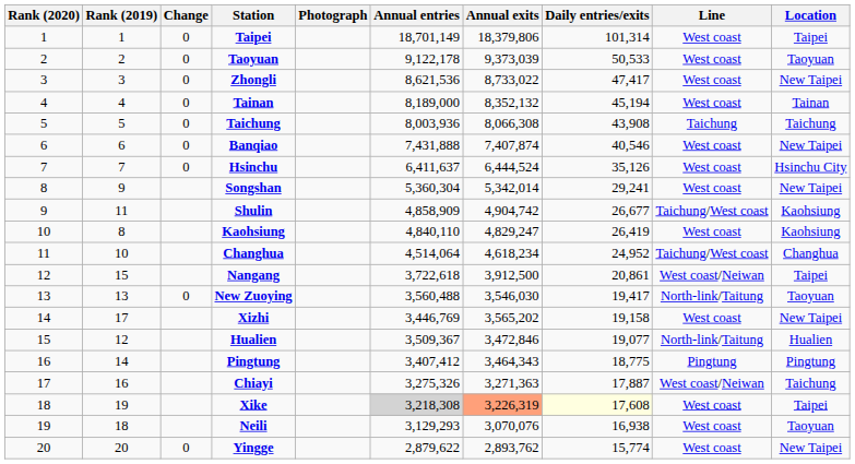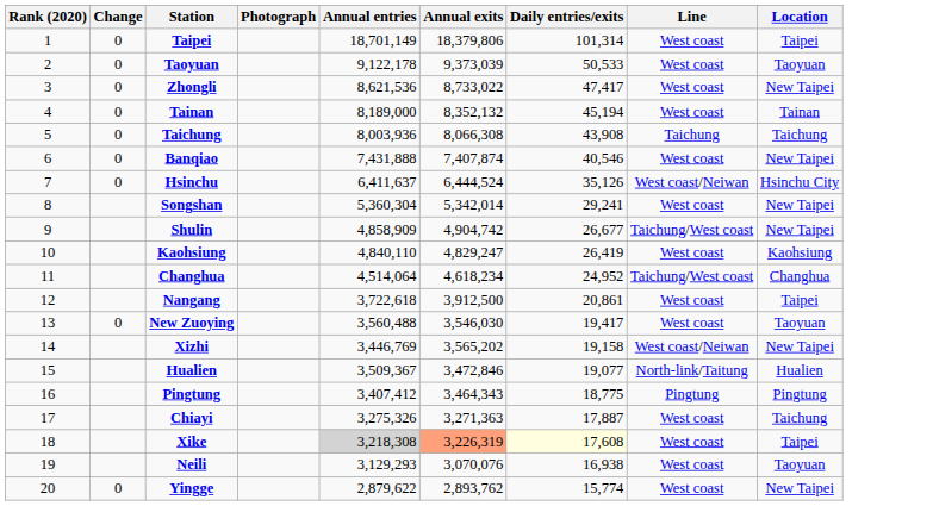- column: Rank (2019) | 1 | 2 | 3 | 4 | 5 | 6 | 7 | 9 | 11 | 8 | 10 | 15 | 13 | 17 | 12 | 14 | 16 | 19 | 18 | 20
Hsinchu | Line: West coast -> West coast/Neiwan
Shulin | Location: Kaohsiung -> New Taipei
Nangang | Line: West coast/Neiwan -> West coast
New Zuoying | Line: North-link/Taitung -> West coast
Xizhi | Line: West coast -> West coast/Neiwan
Chiayi | Line: West coast/Neiwan -> West coast
